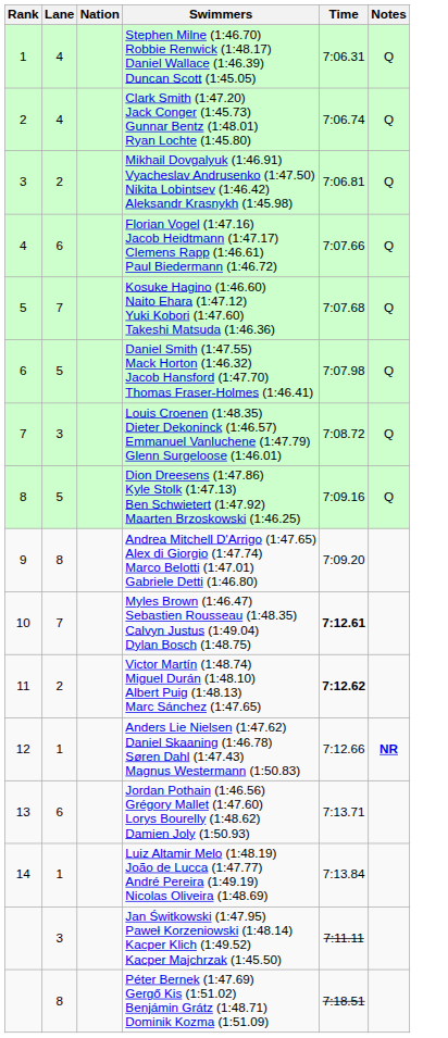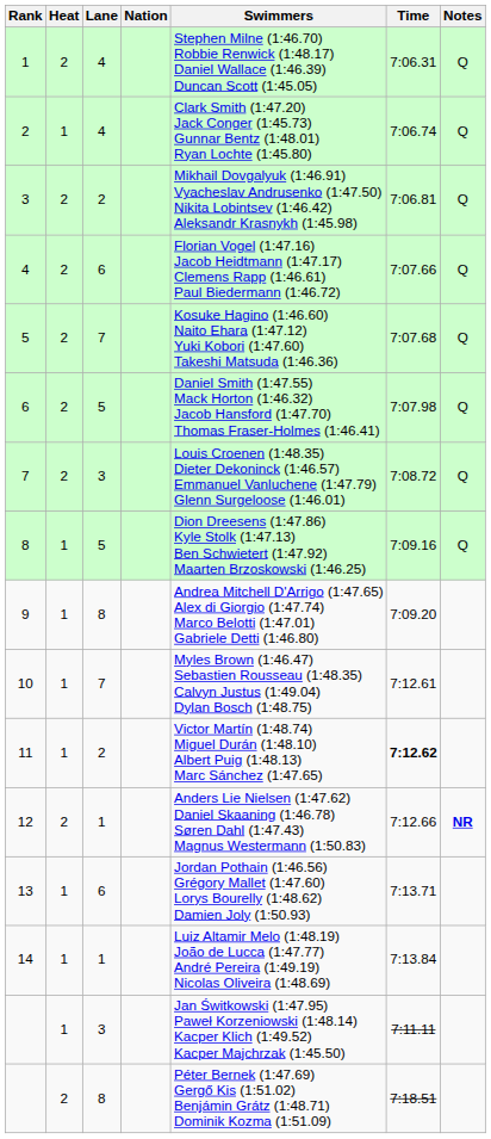+ column: Heat | 2 | 1 | 2 | 2 | 2 | 2 | 2 | 1 | 1 | 1 | 1 | 2 | 1 | 1 | 1 | 2
10 | Time: bold -> normal
